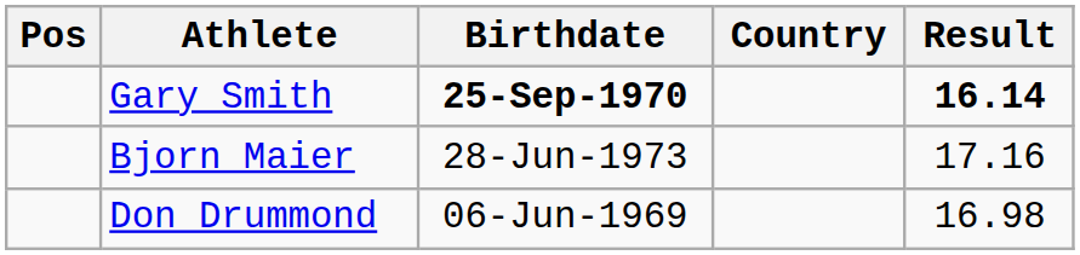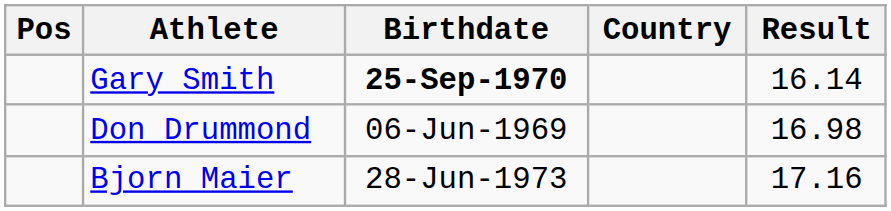Gary Smith | Result: bold -> normal
rows swapped: Don Drummond <-> Bjorn Maier
